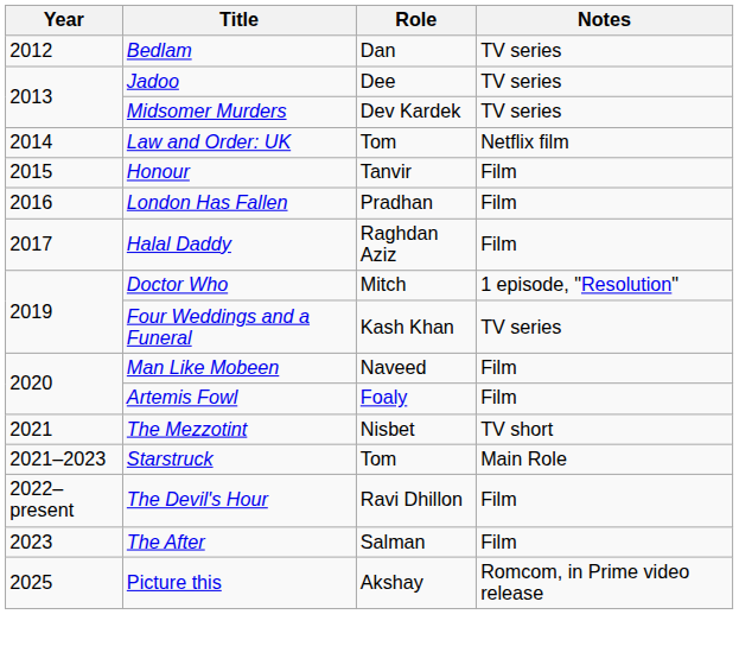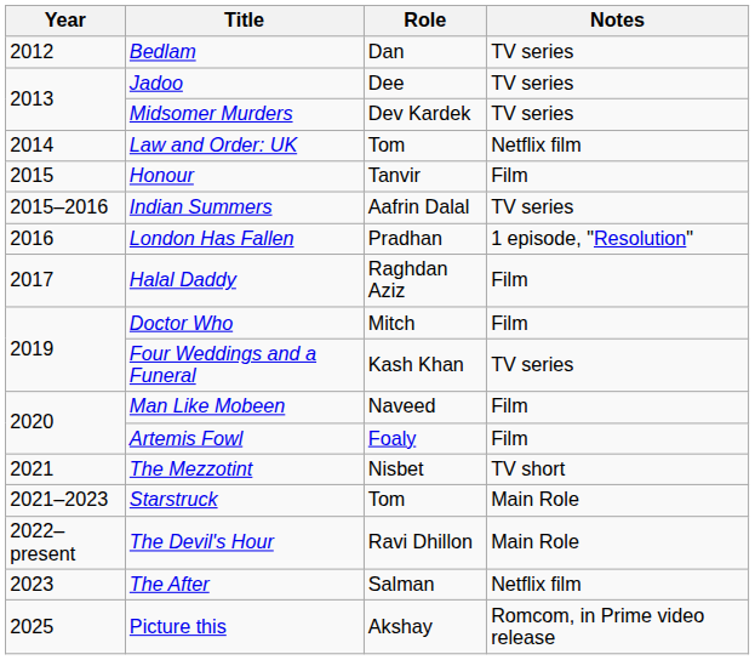+ row: 2015–2016 | Indian Summers | Aafrin Dalal | TV series
London Has Fallen | Notes: Film -> 1 episode, "Resolution"
Doctor Who | Notes: 1 episode, "Resolution" -> Film
The Devil's Hour | Notes: Film -> Main Role
The After | Notes: Film -> Netflix film
